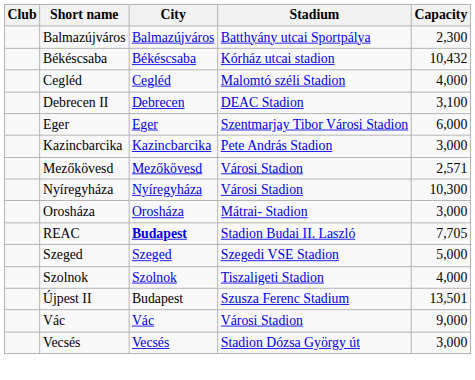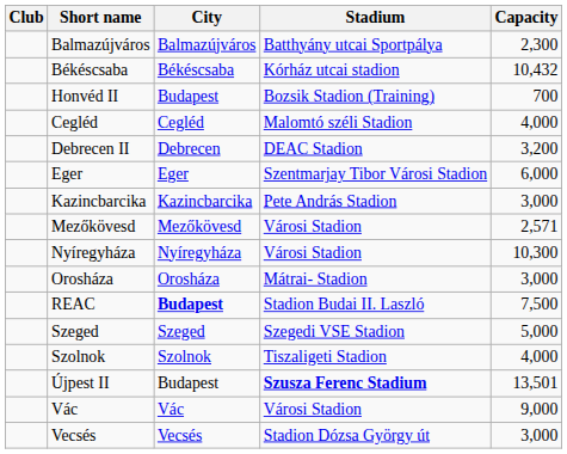+ row: Honvéd II | Budapest | Bozsik Stadion (Training) | 700
Debrecen II | Capacity: 3,100 -> 3,200
REAC | Capacity: 7,705 -> 7,500
Újpest II | Stadium: normal -> bold
